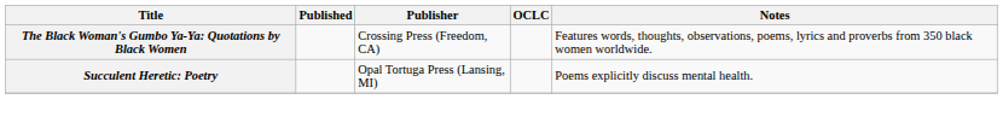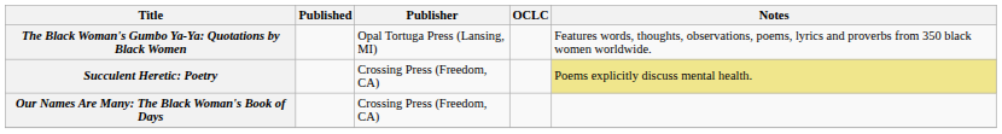The Black Woman's Gumbo Ya-Ya: Quotations by Black Women | Publisher: Crossing Press (Freedom, CA) -> Opal Tortuga Press (Lansing, MI)
Succulent Heretic: Poetry | Publisher: Opal Tortuga Press (Lansing, MI) -> Crossing Press (Freedom, CA)
Succulent Heretic: Poetry | Notes: no background -> khaki background
+ row: Our Names Are Many: The Black Woman's Book of Days | Crossing Press (Freedom, CA)
